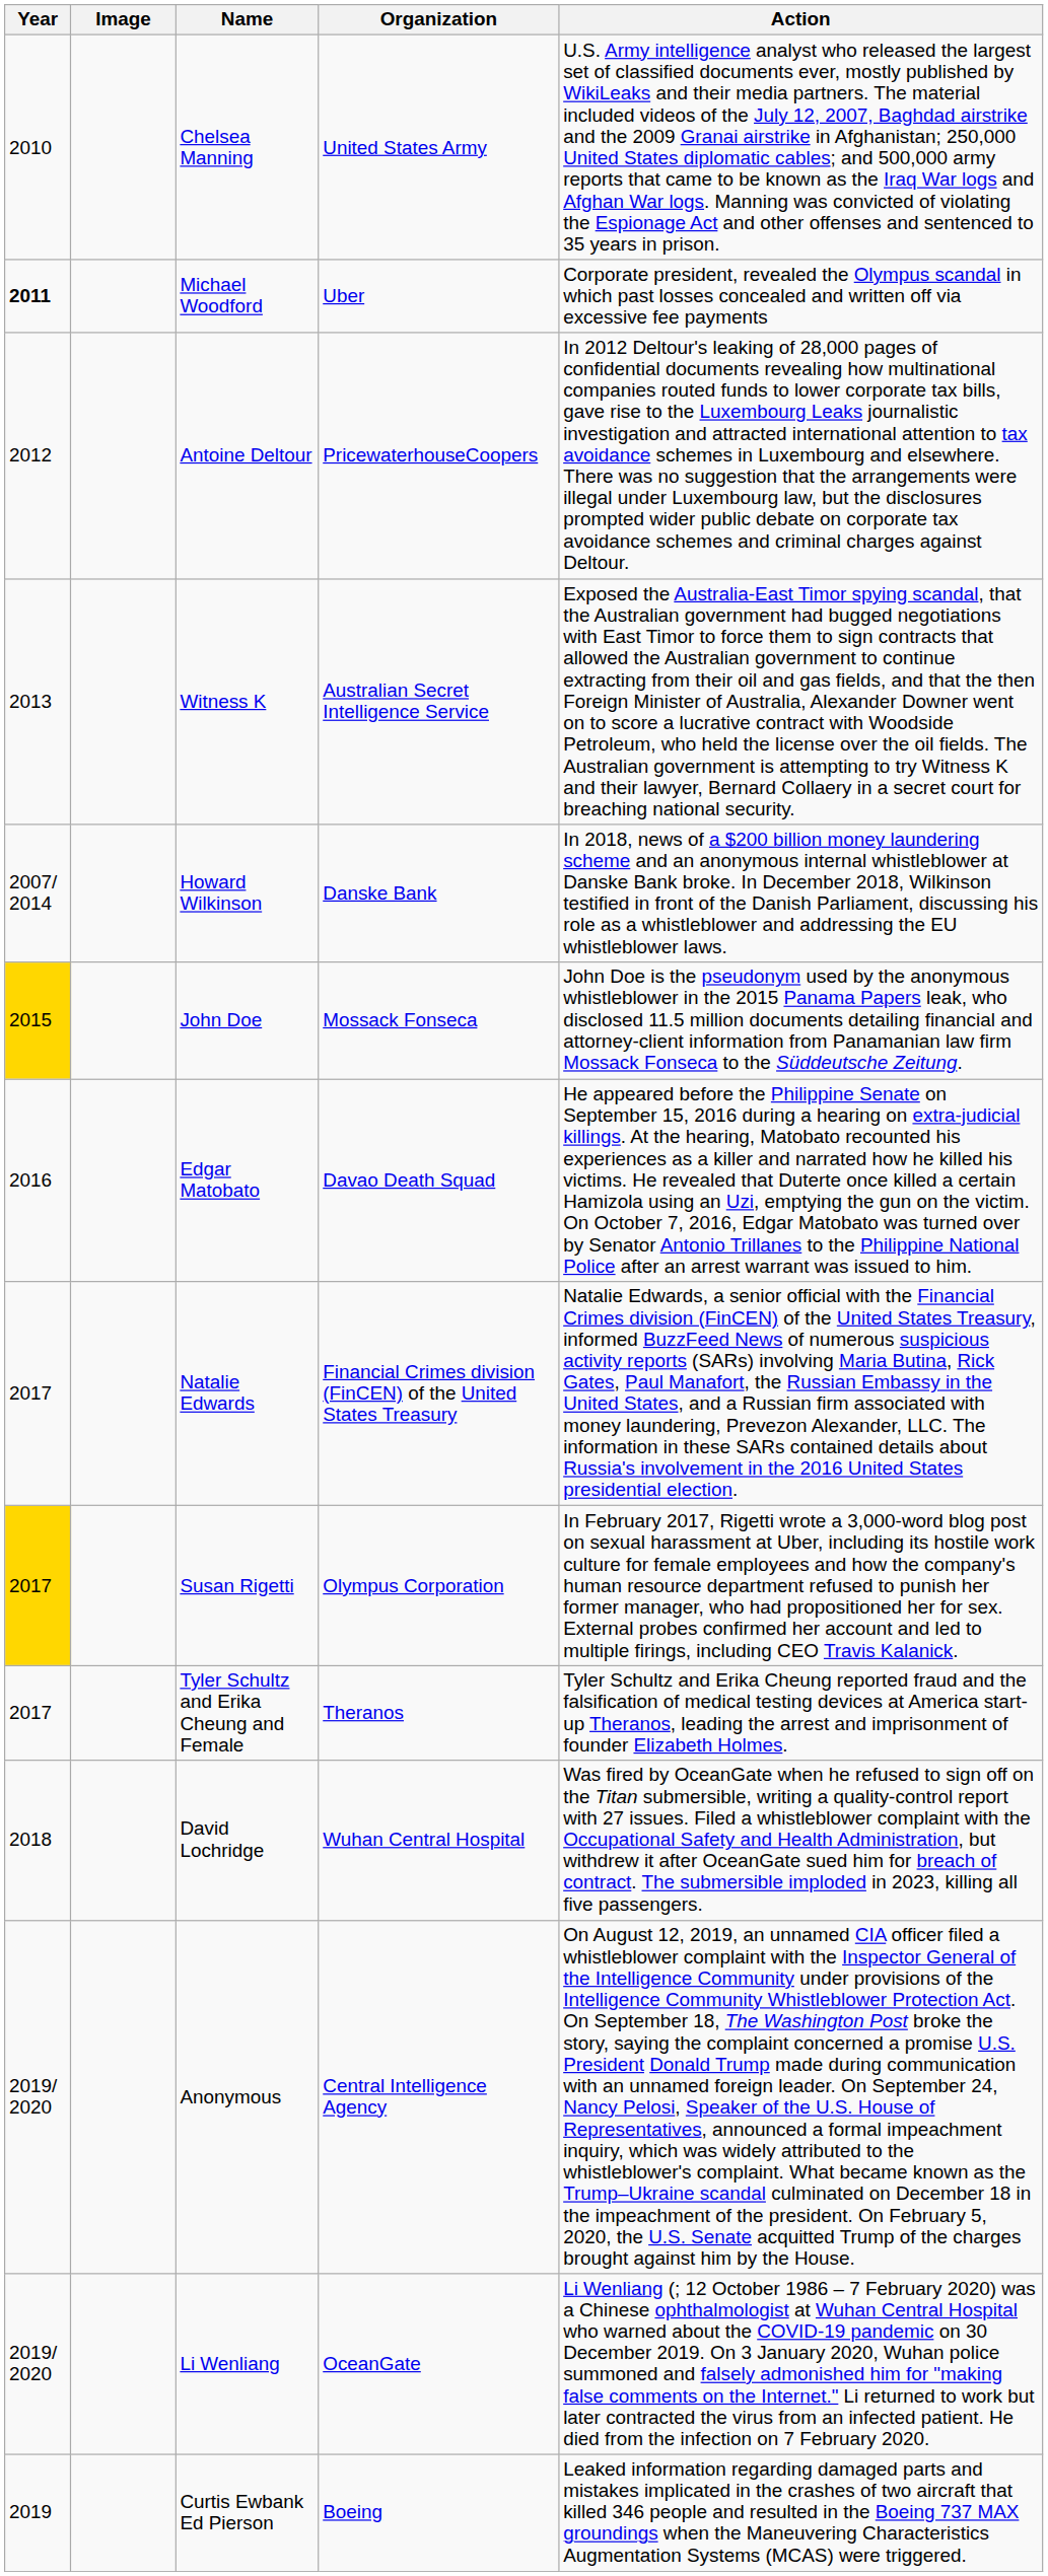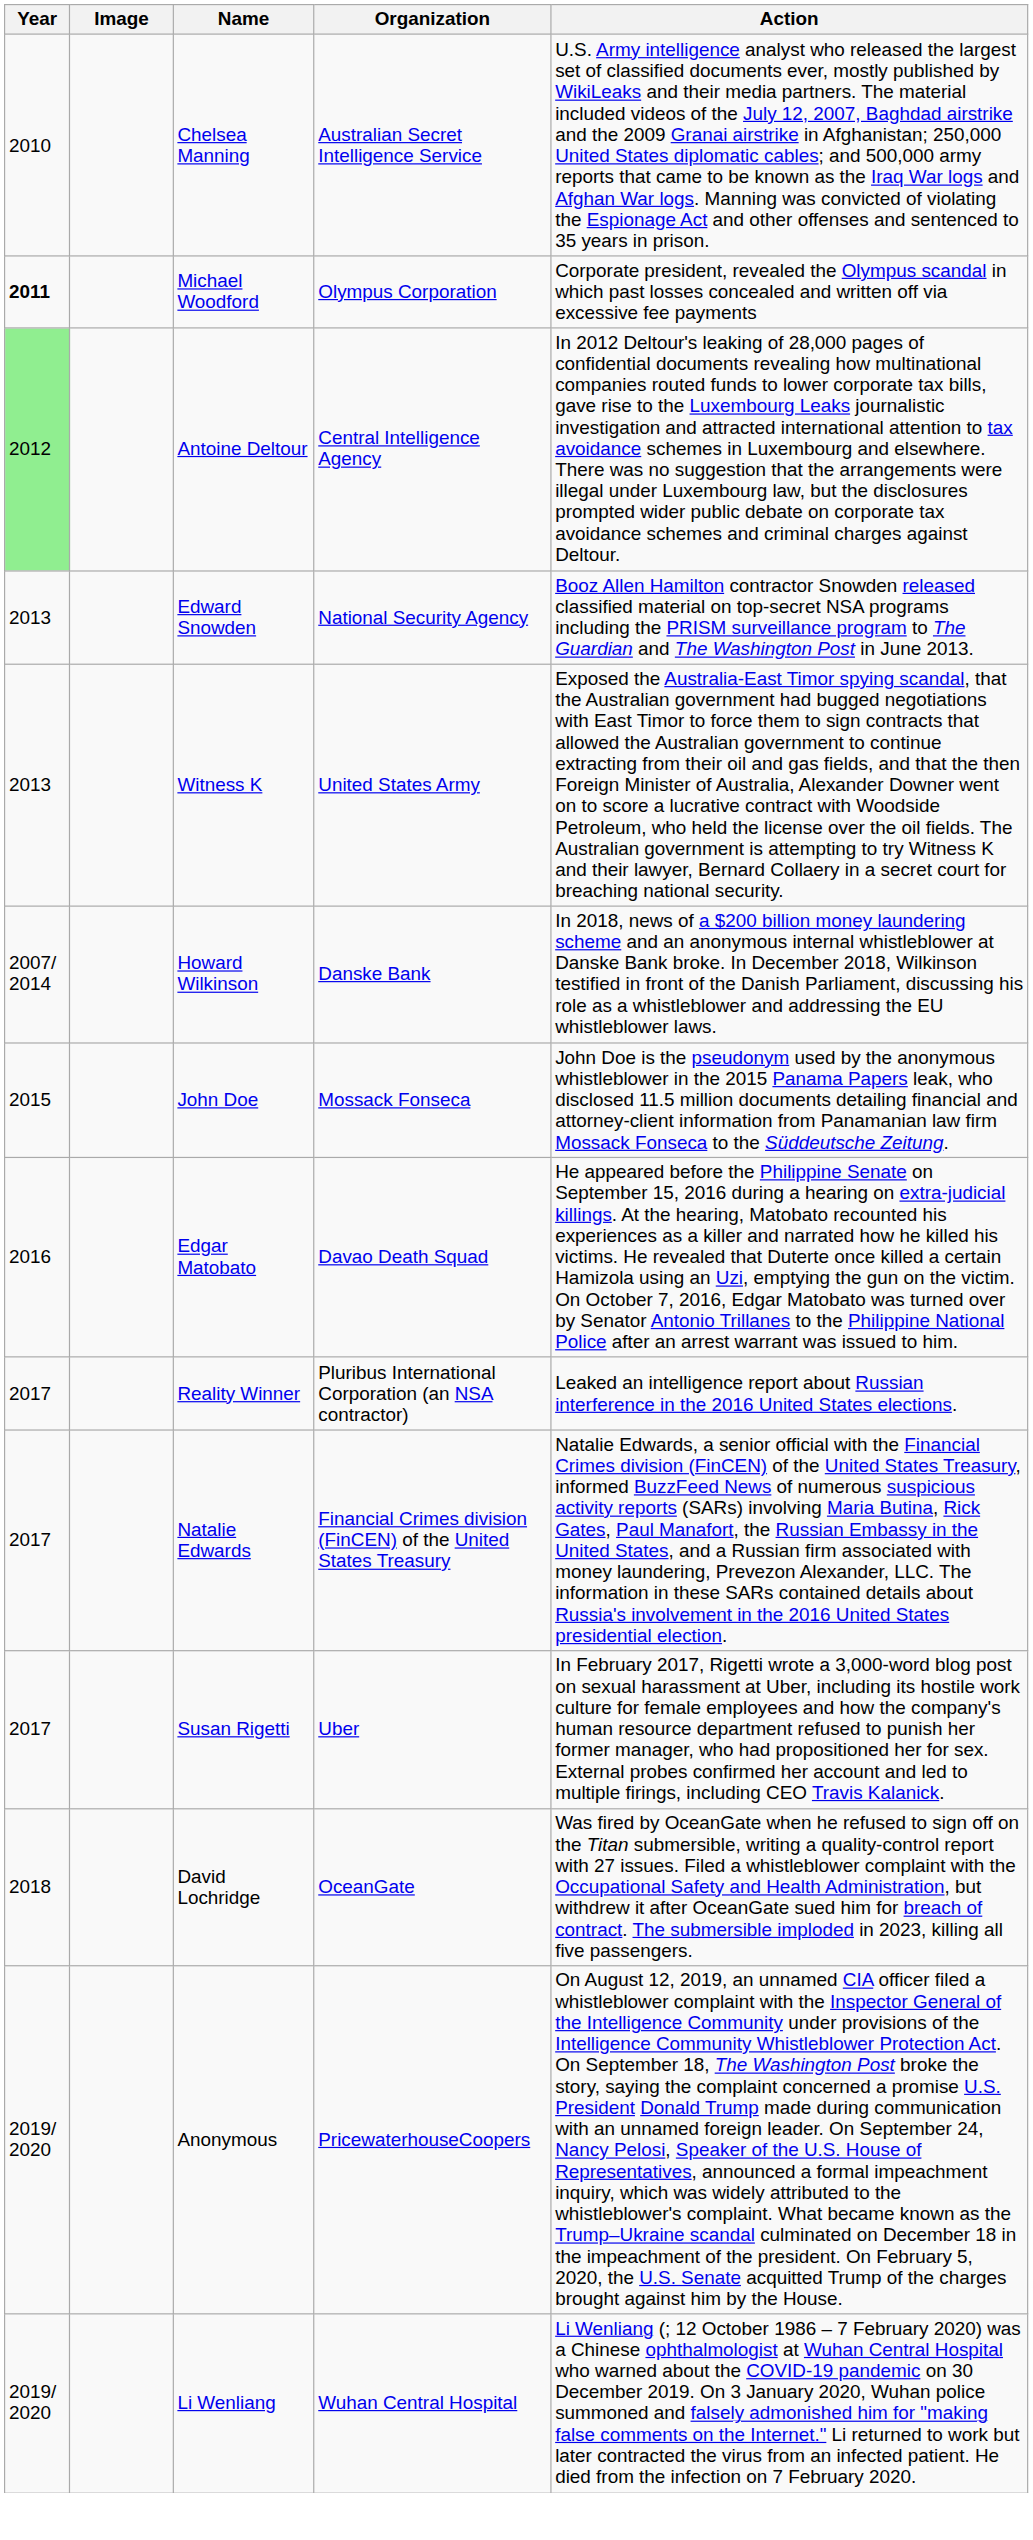Chelsea Manning | Organization: United States Army -> Australian Secret Intelligence Service
Michael Woodford | Organization: Uber -> Olympus Corporation
Antoine Deltour | Year: no background -> lightgreen background
Antoine Deltour | Organization: PricewaterhouseCoopers -> Central Intelligence Agency
+ row: 2013 | Edward Snowden | National Security Agency | Booz Allen Hamilton contractor Snowden released classified material on top-secret NSA programs including the PRISM surveillance program to The Guardian and The Washington Post in June 2013.
Witness K | Organization: Australian Secret Intelligence Service -> United States Army
John Doe | Year: gold background -> no background
+ row: 2017 | Reality Winner | Pluribus International Corporation (an NSA contractor) | Leaked an intelligence report about Russian interference in the 2016 United States elections.
Susan Rigetti | Year: gold background -> no background
Susan Rigetti | Organization: Olympus Corporation -> Uber
- row: 2017 | Tyler Schultz and Erika Cheung and Female | Theranos | Tyler Schultz and Erika Cheung reported fraud and the falsification of medical testing devices at America start-up Theranos, leading the arrest and imprisonment of founder Elizabeth Holmes.
David Lochridge | Organization: Wuhan Central Hospital -> OceanGate
Anonymous | Organization: Central Intelligence Agency -> PricewaterhouseCoopers
Li Wenliang | Organization: OceanGate -> Wuhan Central Hospital
- row: 2019 | Curtis Ewbank Ed Pierson | Boeing | Leaked information regarding damaged parts and mistakes implicated in the crashes of two aircraft that killed 346 people and resulted in the Boeing 737 MAX groundings when the Maneuvering Characteristics Augmentation Systems (MCAS) were triggered.
